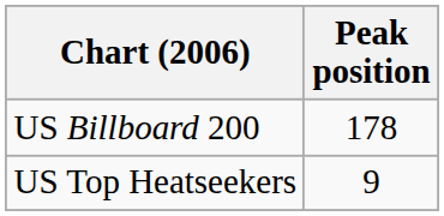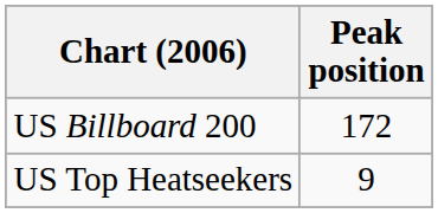US Billboard 200 | Peak position: 178 -> 172
